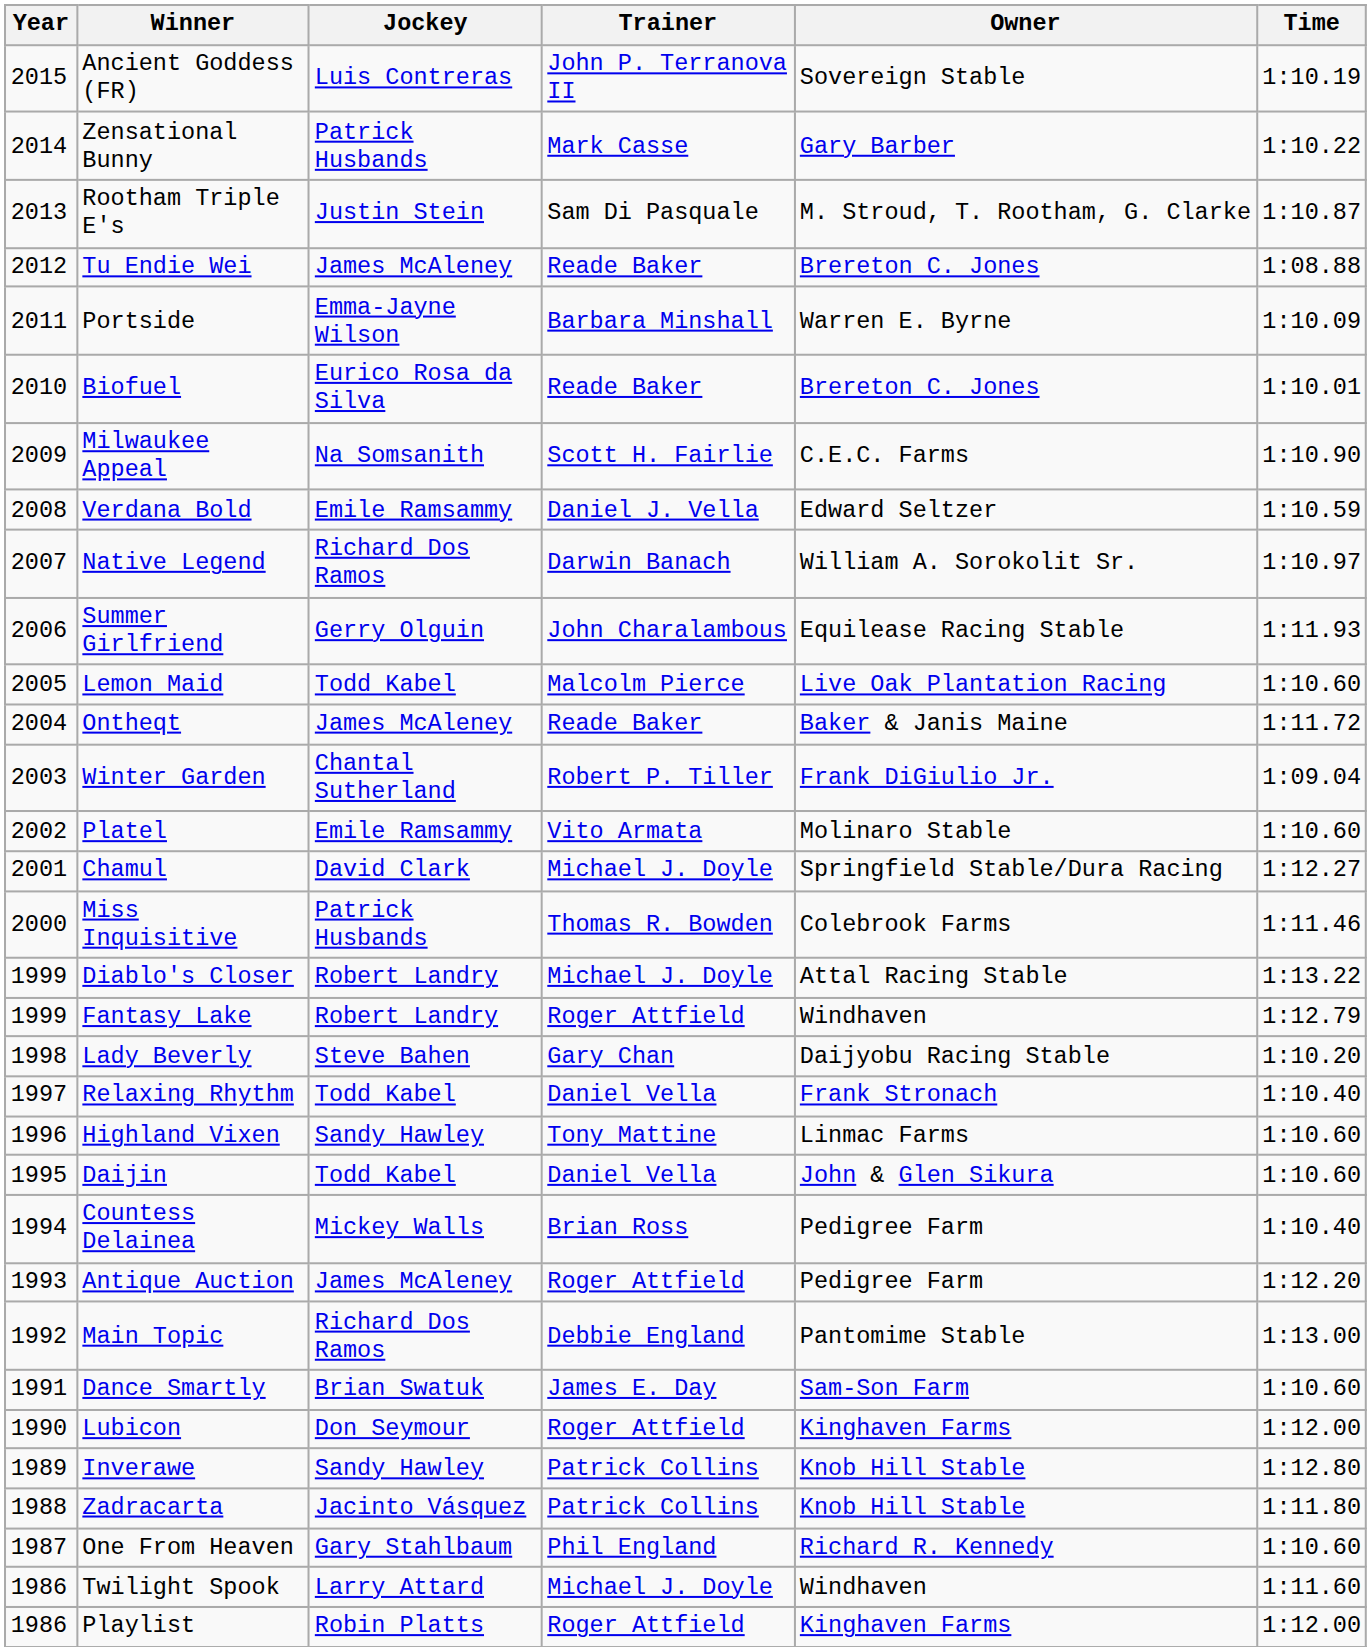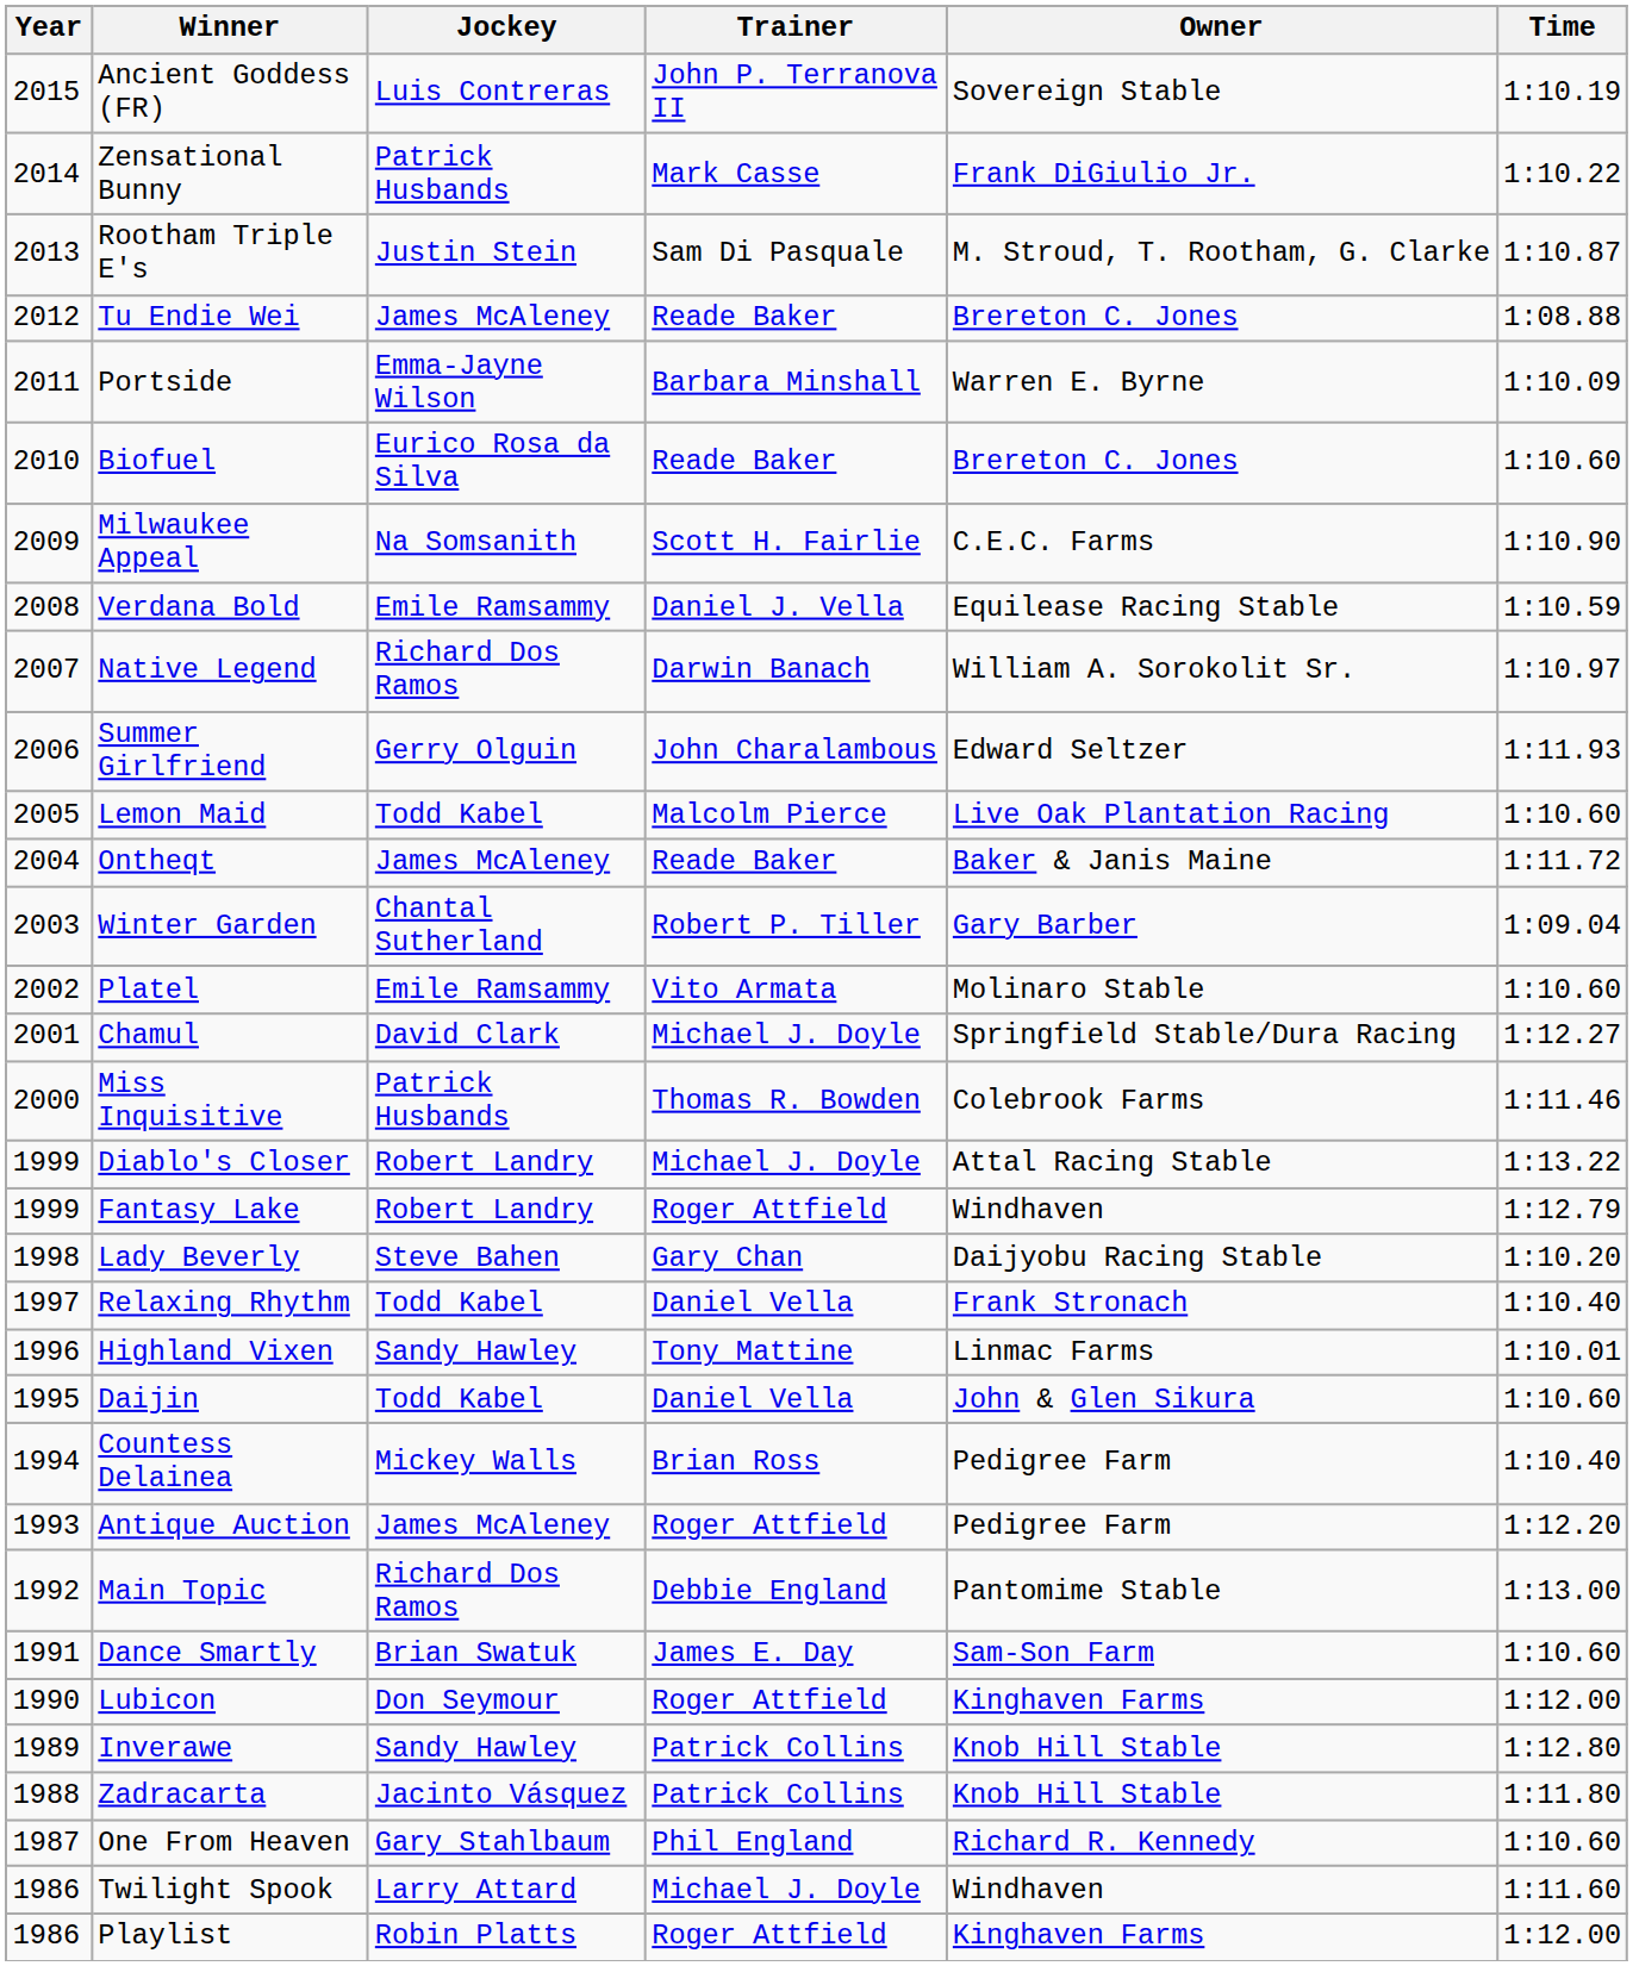Zensational Bunny | Owner: Gary Barber -> Frank DiGiulio Jr.
Biofuel | Time: 1:10.01 -> 1:10.60
Verdana Bold | Owner: Edward Seltzer -> Equilease Racing Stable
Summer Girlfriend | Owner: Equilease Racing Stable -> Edward Seltzer
Winter Garden | Owner: Frank DiGiulio Jr. -> Gary Barber
Highland Vixen | Time: 1:10.60 -> 1:10.01
